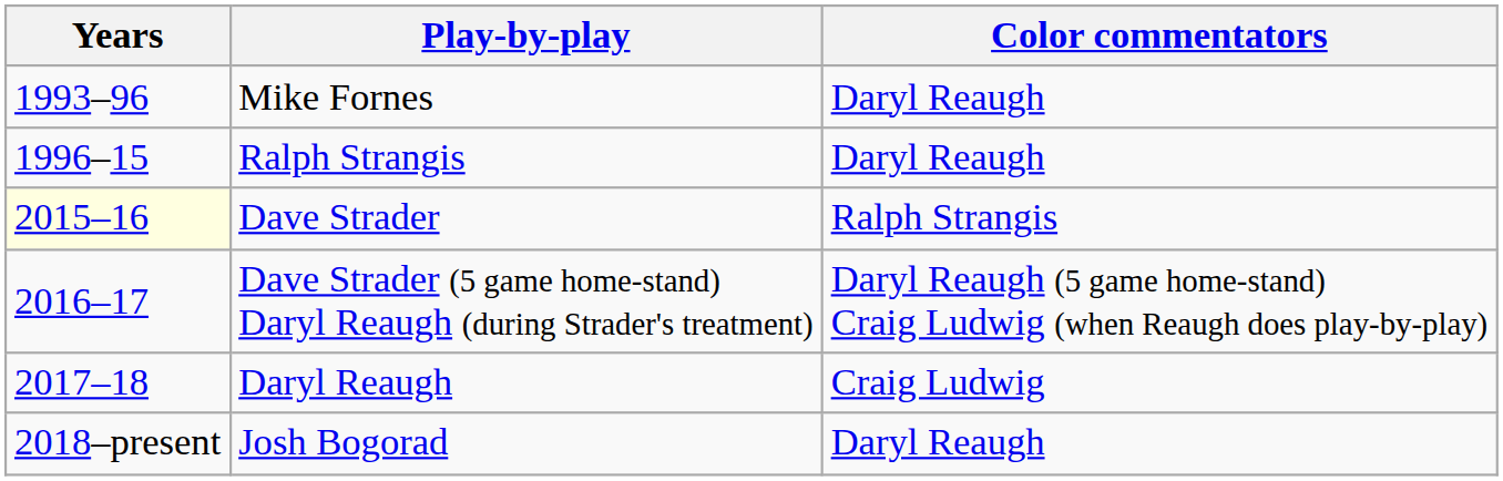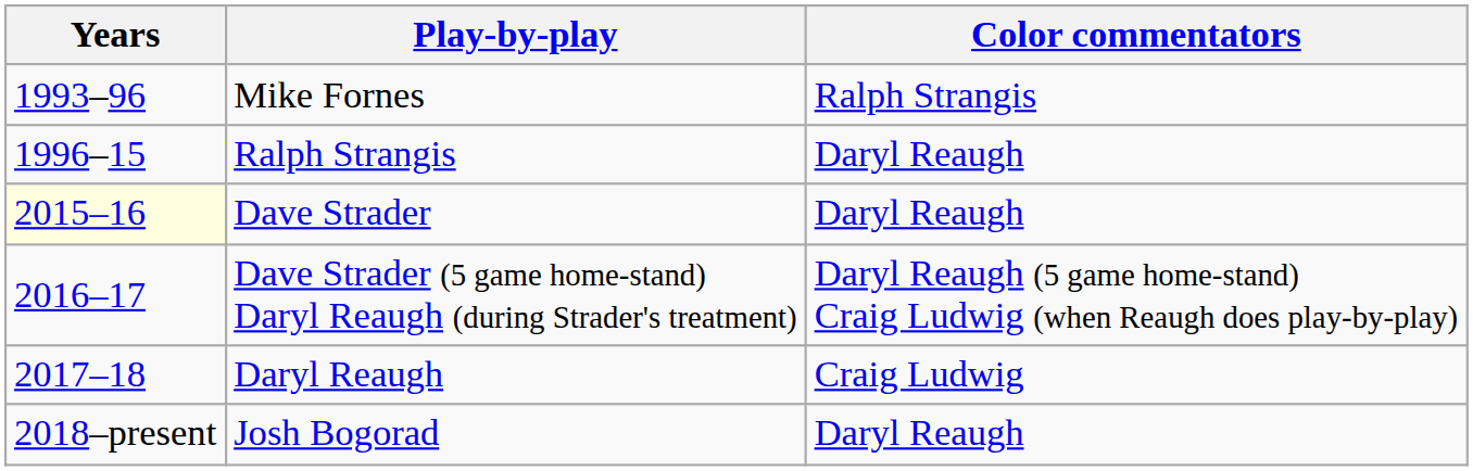Mike Fornes | Color commentators: Daryl Reaugh -> Ralph Strangis
Dave Strader | Color commentators: Ralph Strangis -> Daryl Reaugh
